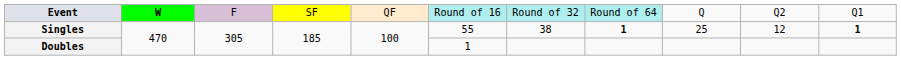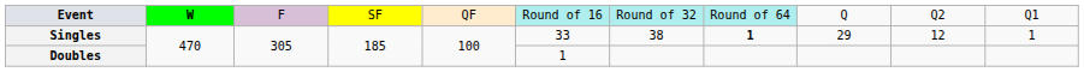Singles | column 6: 55 -> 33
Singles | column 9: 25 -> 29
Singles | column 11: bold -> normal
